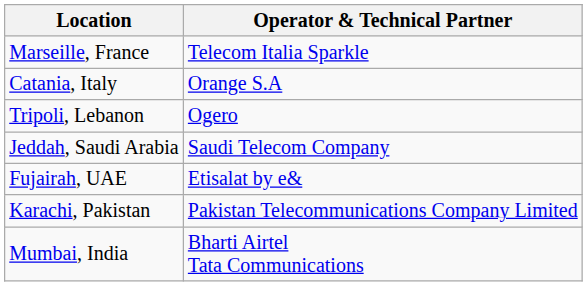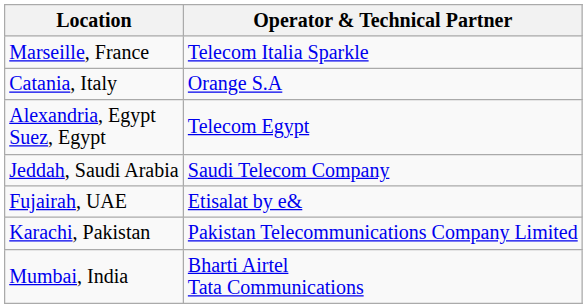- row: Tripoli, Lebanon | Ogero
+ row: Alexandria, Egypt Suez, Egypt | Telecom Egypt
